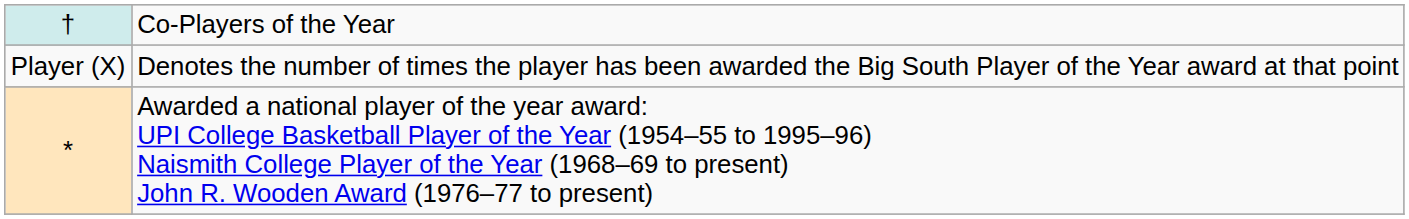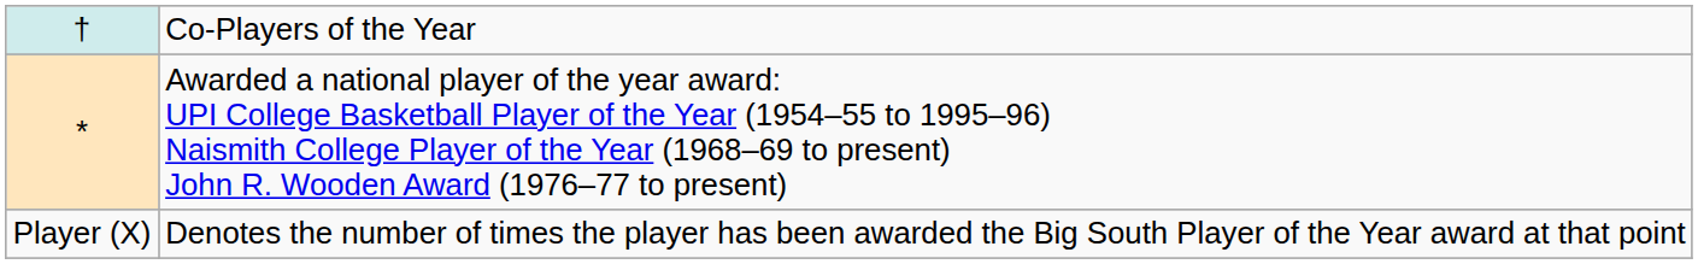rows swapped: * <-> Player (X)
